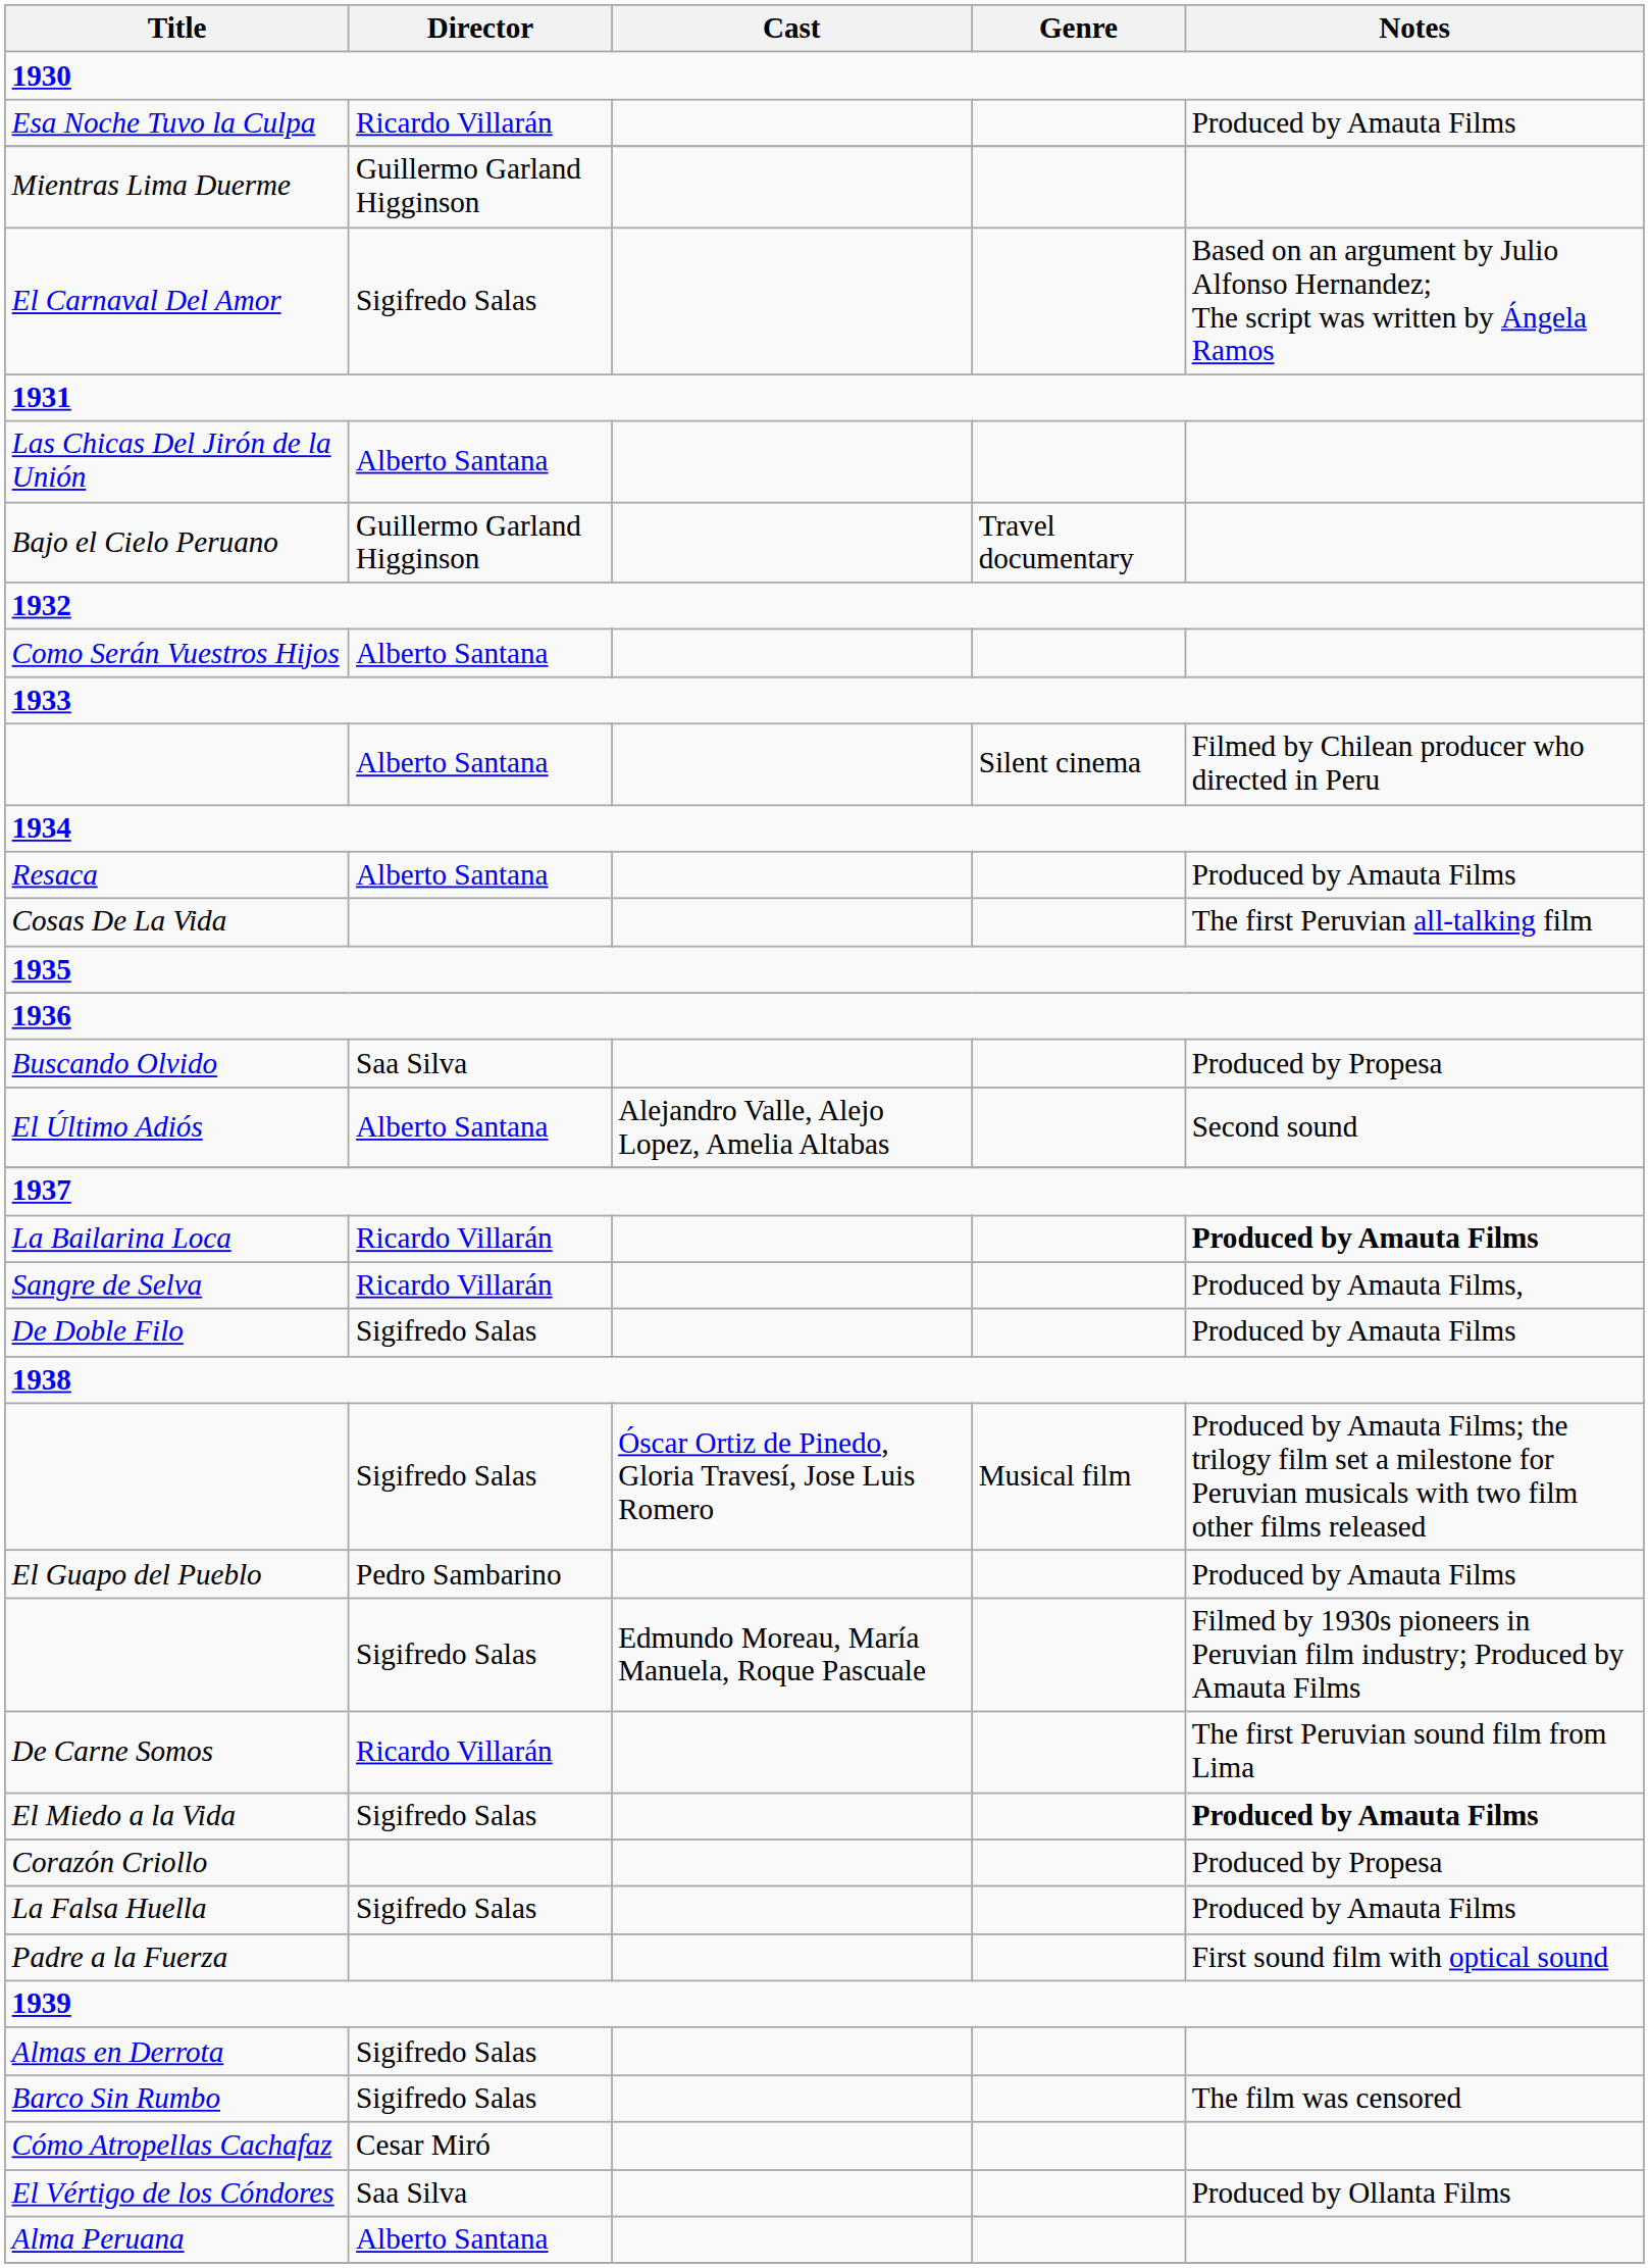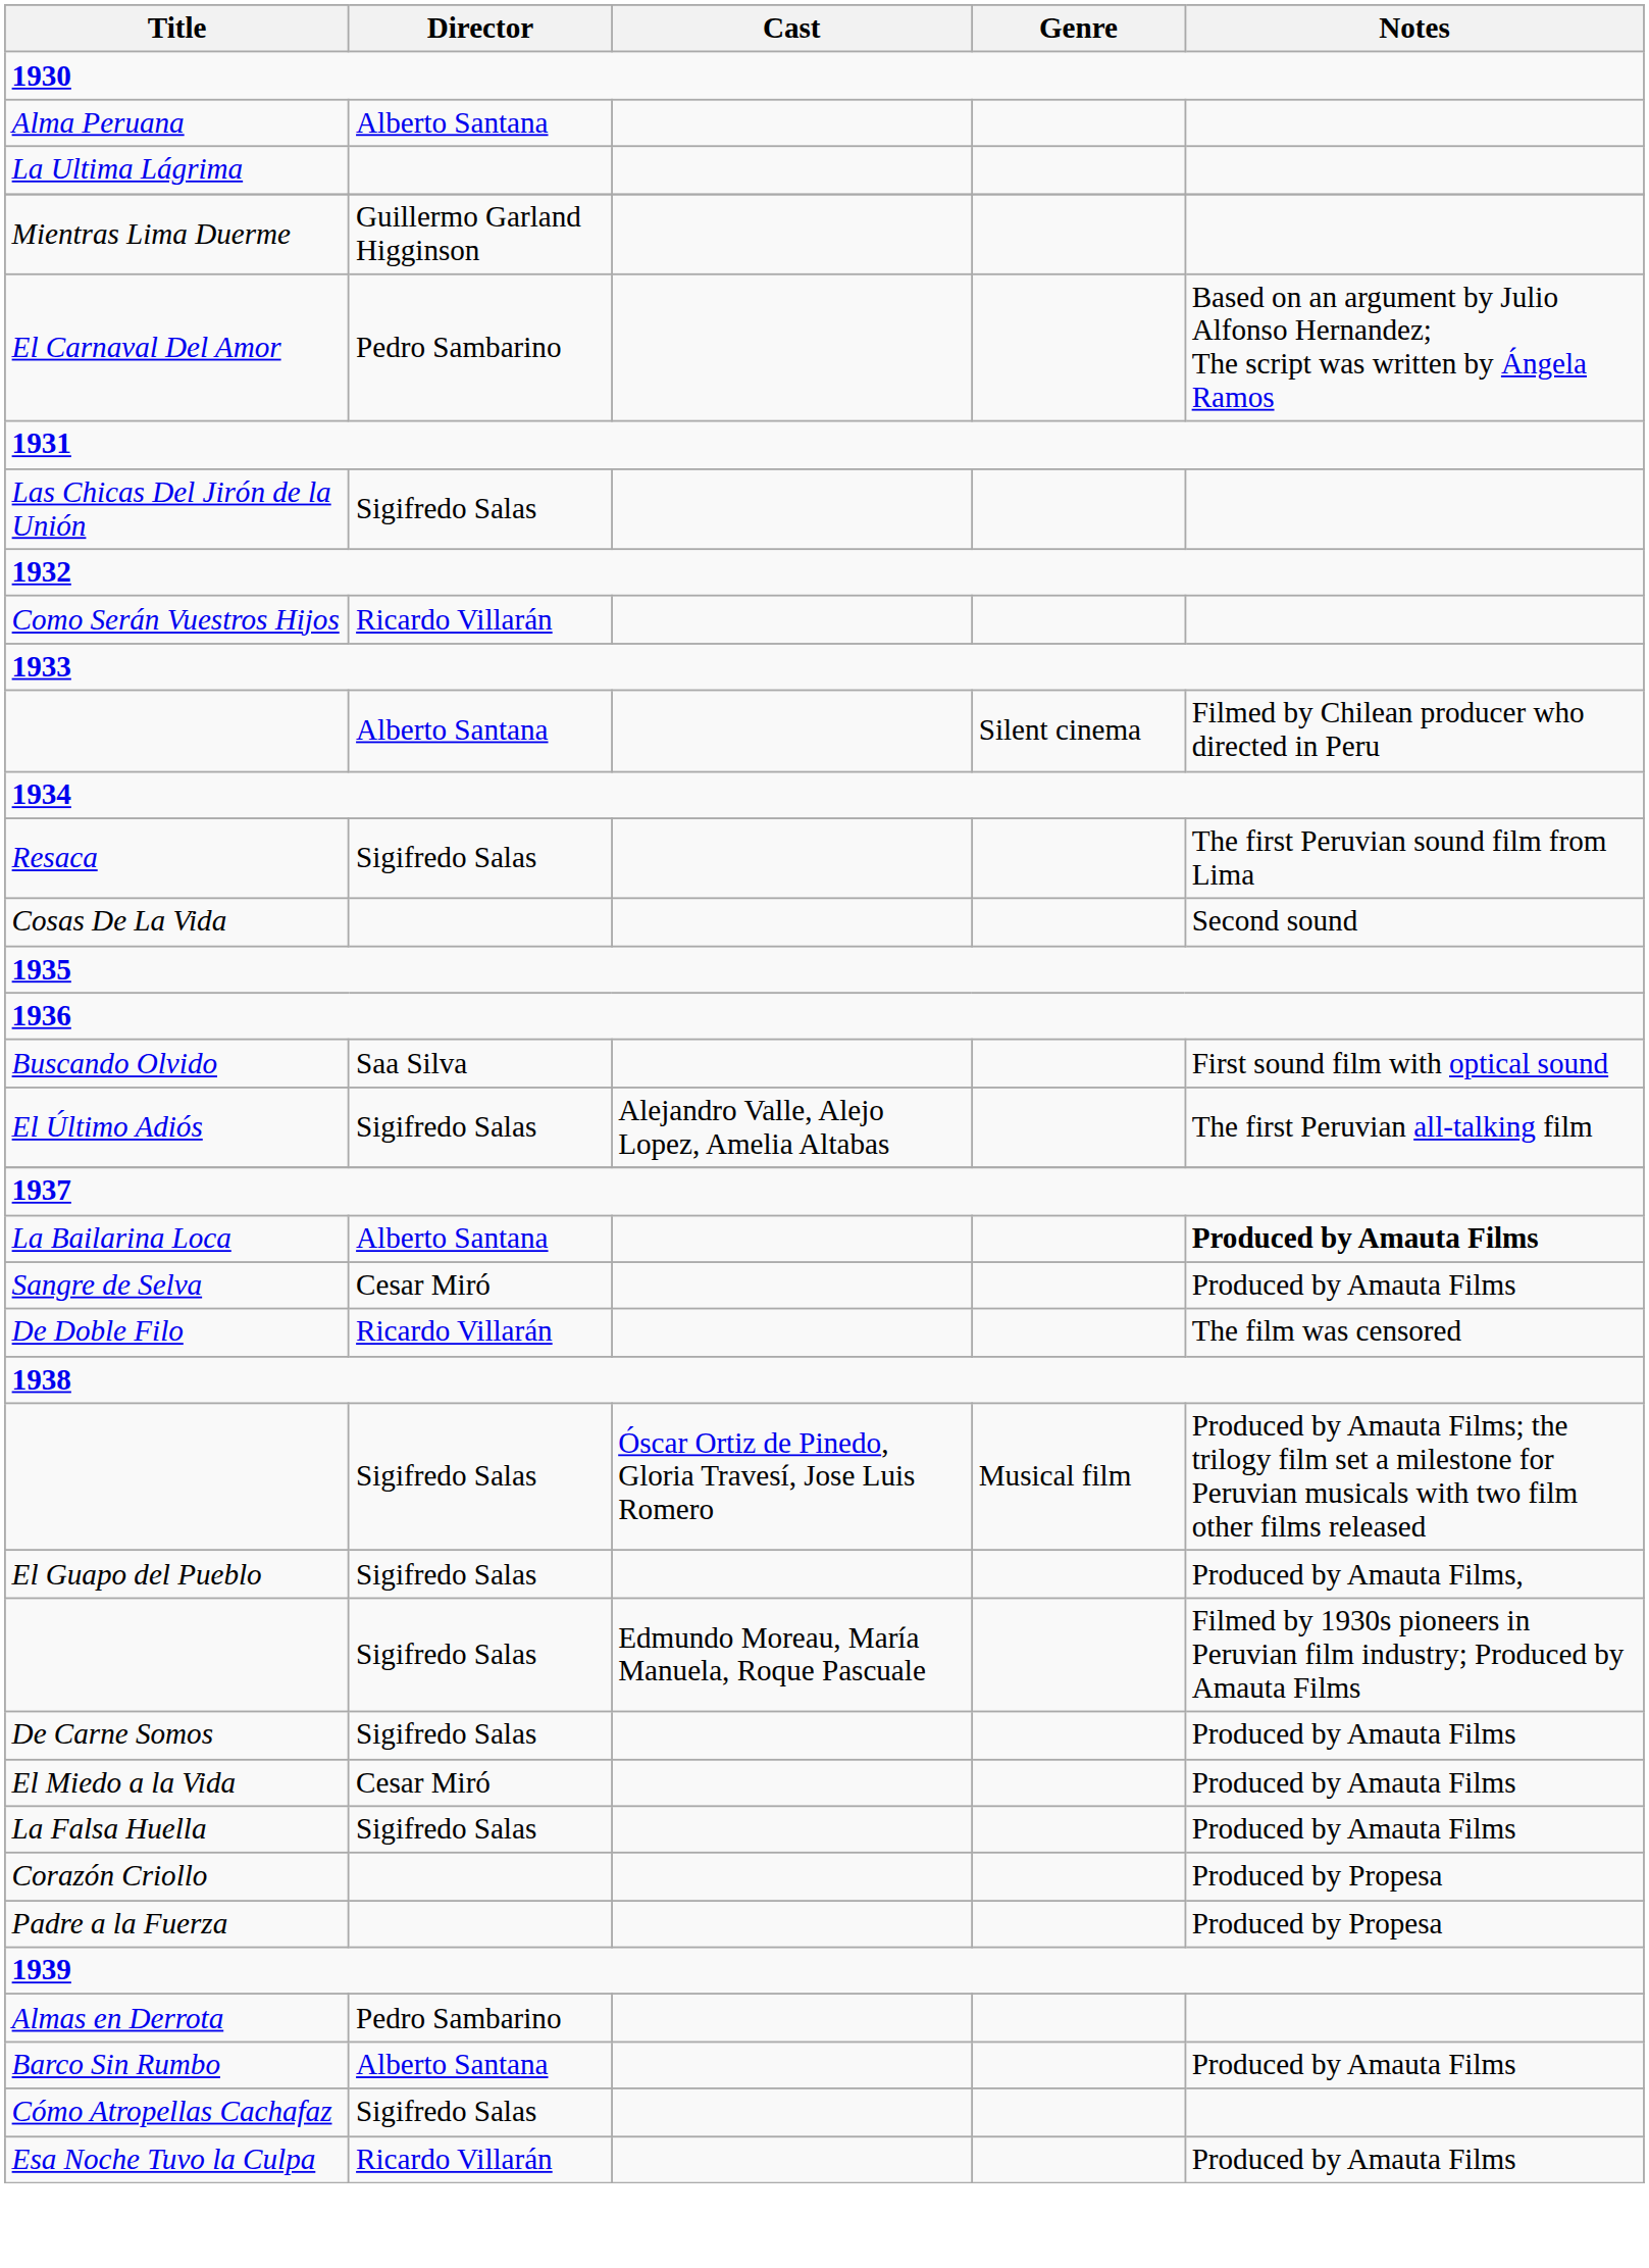rows swapped: Alma Peruana <-> Esa Noche Tuvo la Culpa
+ row: La Ultima Lágrima
El Carnaval Del Amor | Director: Sigifredo Salas -> Pedro Sambarino
Las Chicas Del Jirón de la Unión | Director: Alberto Santana -> Sigifredo Salas
- row: Bajo el Cielo Peruano | Guillermo Garland Higginson | Travel documentary
Como Serán Vuestros Hijos | Director: Alberto Santana -> Ricardo Villarán
Resaca | Director: Alberto Santana -> Sigifredo Salas
Resaca | Notes: Produced by Amauta Films -> The first Peruvian sound film from Lima
Cosas De La Vida | Notes: The first Peruvian all-talking film -> Second sound
Buscando Olvido | Notes: Produced by Propesa -> First sound film with optical sound
El Último Adiós | Director: Alberto Santana -> Sigifredo Salas
El Último Adiós | Notes: Second sound -> The first Peruvian all-talking film
La Bailarina Loca | Director: Ricardo Villarán -> Alberto Santana
Sangre de Selva | Director: Ricardo Villarán -> Cesar Miró
Sangre de Selva | Notes: Produced by Amauta Films, -> Produced by Amauta Films
De Doble Filo | Director: Sigifredo Salas -> Ricardo Villarán
De Doble Filo | Notes: Produced by Amauta Films -> The film was censored
El Guapo del Pueblo | Director: Pedro Sambarino -> Sigifredo Salas
El Guapo del Pueblo | Notes: Produced by Amauta Films -> Produced by Amauta Films,
De Carne Somos | Director: Ricardo Villarán -> Sigifredo Salas
De Carne Somos | Notes: The first Peruvian sound film from Lima -> Produced by Amauta Films
El Miedo a la Vida | Director: Sigifredo Salas -> Cesar Miró
El Miedo a la Vida | Notes: bold -> normal
rows swapped: La Falsa Huella <-> Corazón Criollo
Padre a la Fuerza | Notes: First sound film with optical sound -> Produced by Propesa
Almas en Derrota | Director: Sigifredo Salas -> Pedro Sambarino
Barco Sin Rumbo | Director: Sigifredo Salas -> Alberto Santana
Barco Sin Rumbo | Notes: The film was censored -> Produced by Amauta Films
Cómo Atropellas Cachafaz | Director: Cesar Miró -> Sigifredo Salas
- row: El Vértigo de los Cóndores | Saa Silva | Produced by Ollanta Films
